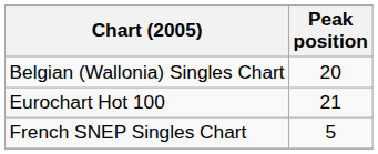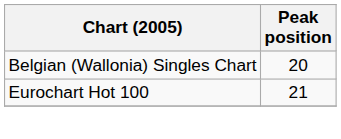- row: French SNEP Singles Chart | 5
